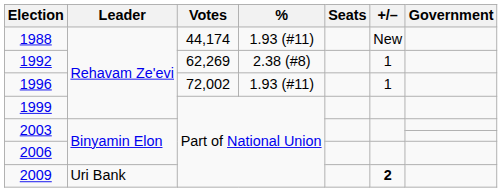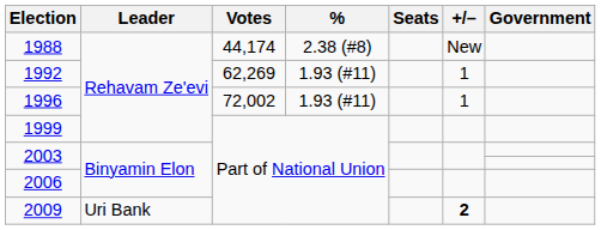1988 | %: 1.93 (#11) -> 2.38 (#8)
1992 | %: 2.38 (#8) -> 1.93 (#11)
